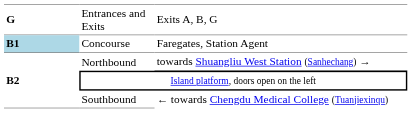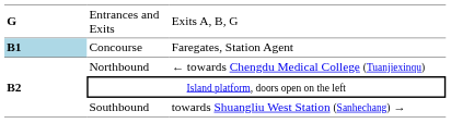Northbound | column 3: towards Shuangliu West Station (Sanhechang) → -> ← towards Chengdu Medical College (Tuanjiexinqu)
Southbound | column 3: ← towards Chengdu Medical College (Tuanjiexinqu) -> towards Shuangliu West Station (Sanhechang) →
